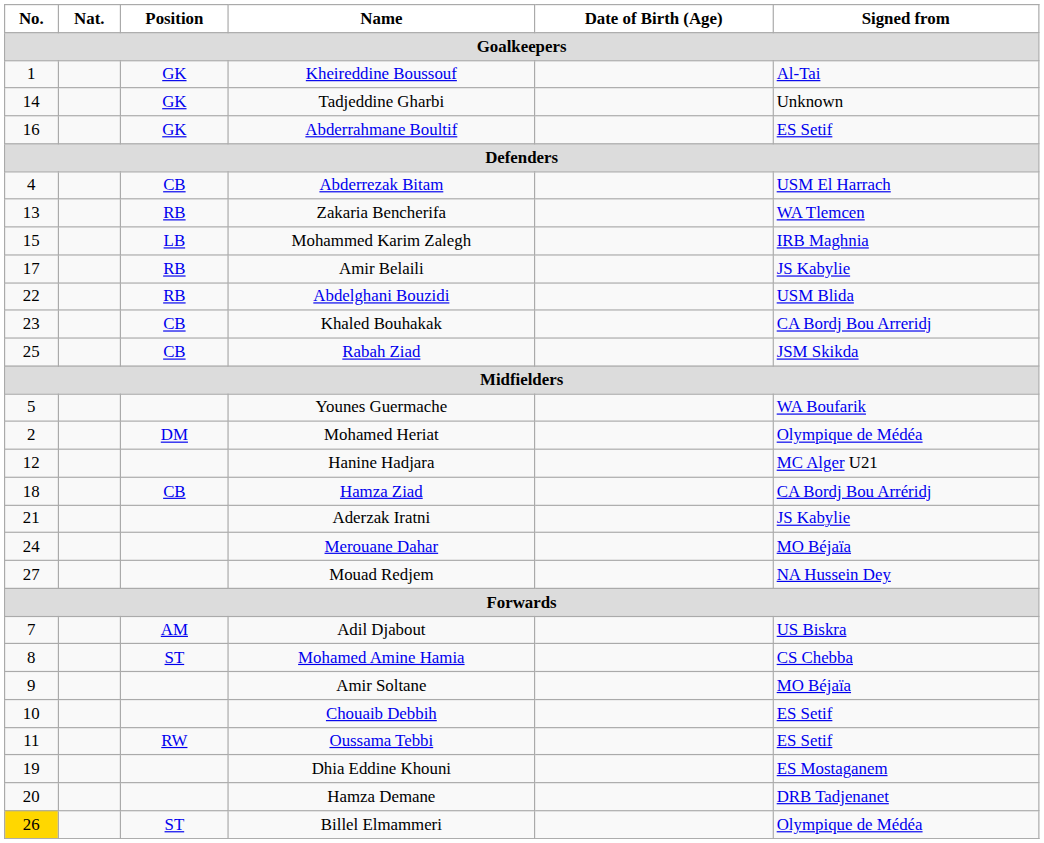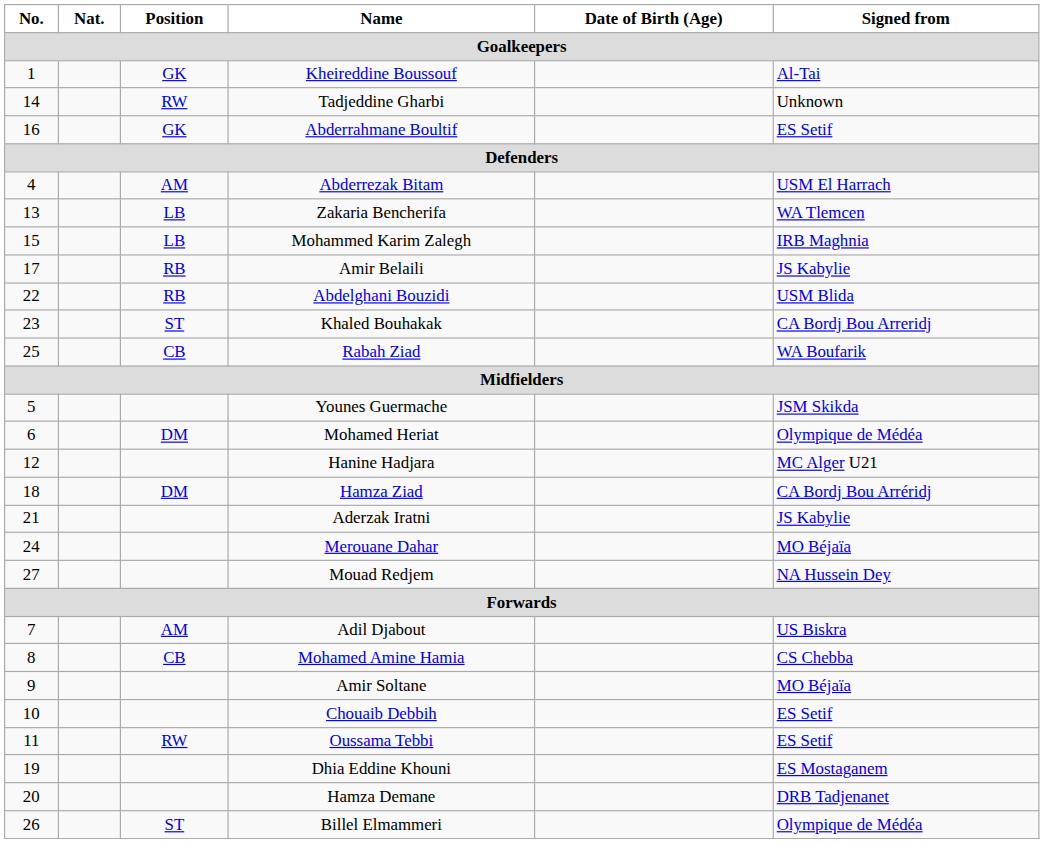Tadjeddine Gharbi | Position: GK -> RW
Abderrezak Bitam | Position: CB -> AM
Zakaria Bencherifa | Position: RB -> LB
Khaled Bouhakak | Position: CB -> ST
Rabah Ziad | Signed from: JSM Skikda -> WA Boufarik
Younes Guermache | Signed from: WA Boufarik -> JSM Skikda
Mohamed Heriat | No.: 2 -> 6
Hamza Ziad | Position: CB -> DM
Mohamed Amine Hamia | Position: ST -> CB
Billel Elmammeri | No.: gold background -> no background
